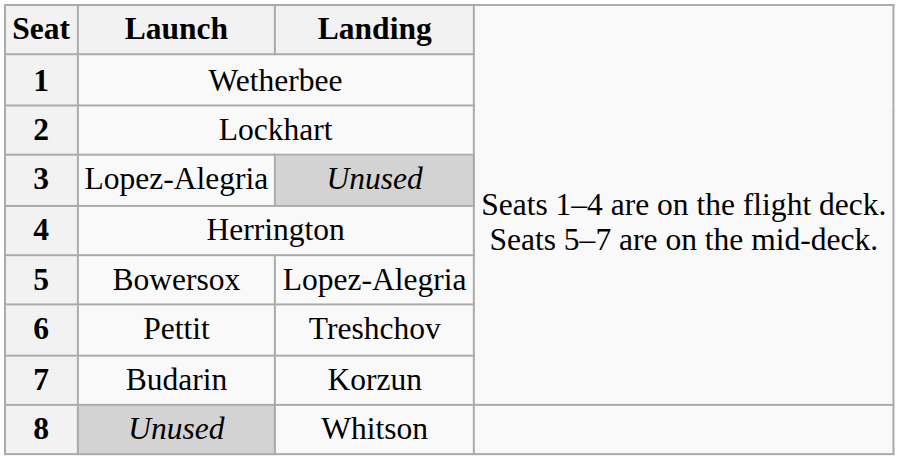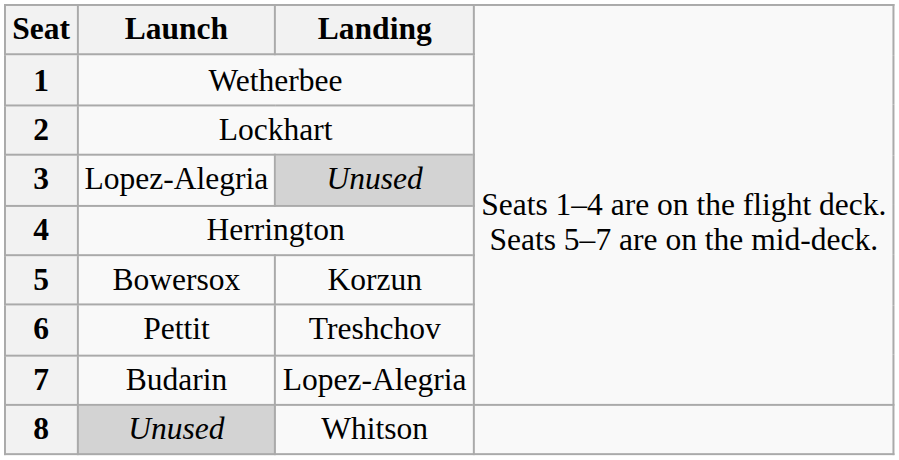5 | column 3: Lopez-Alegria -> Korzun
7 | column 3: Korzun -> Lopez-Alegria
